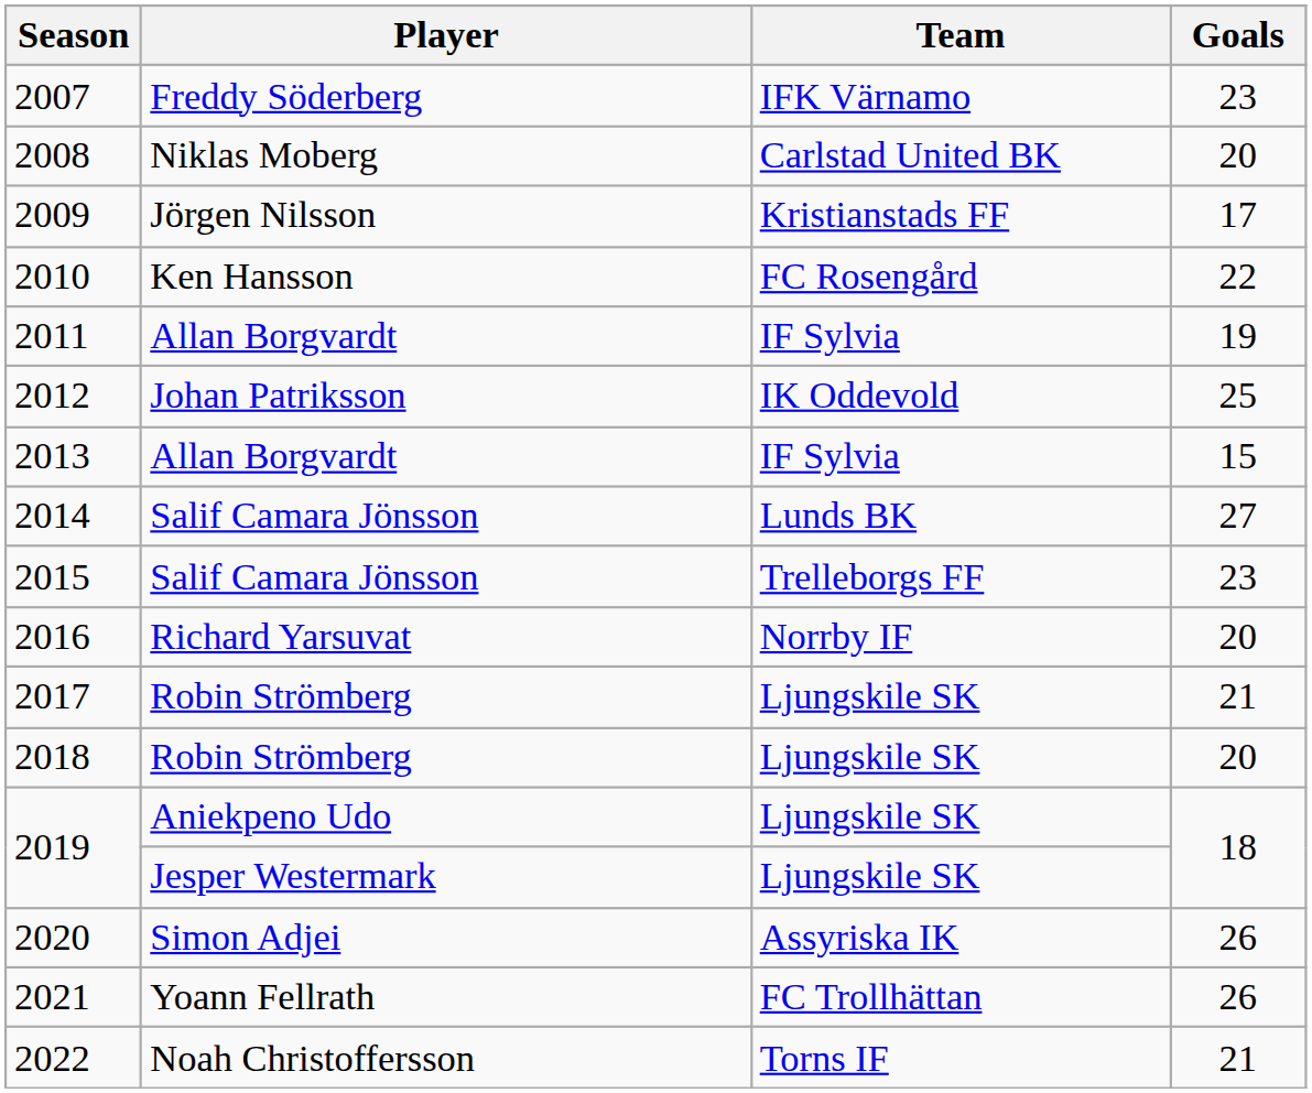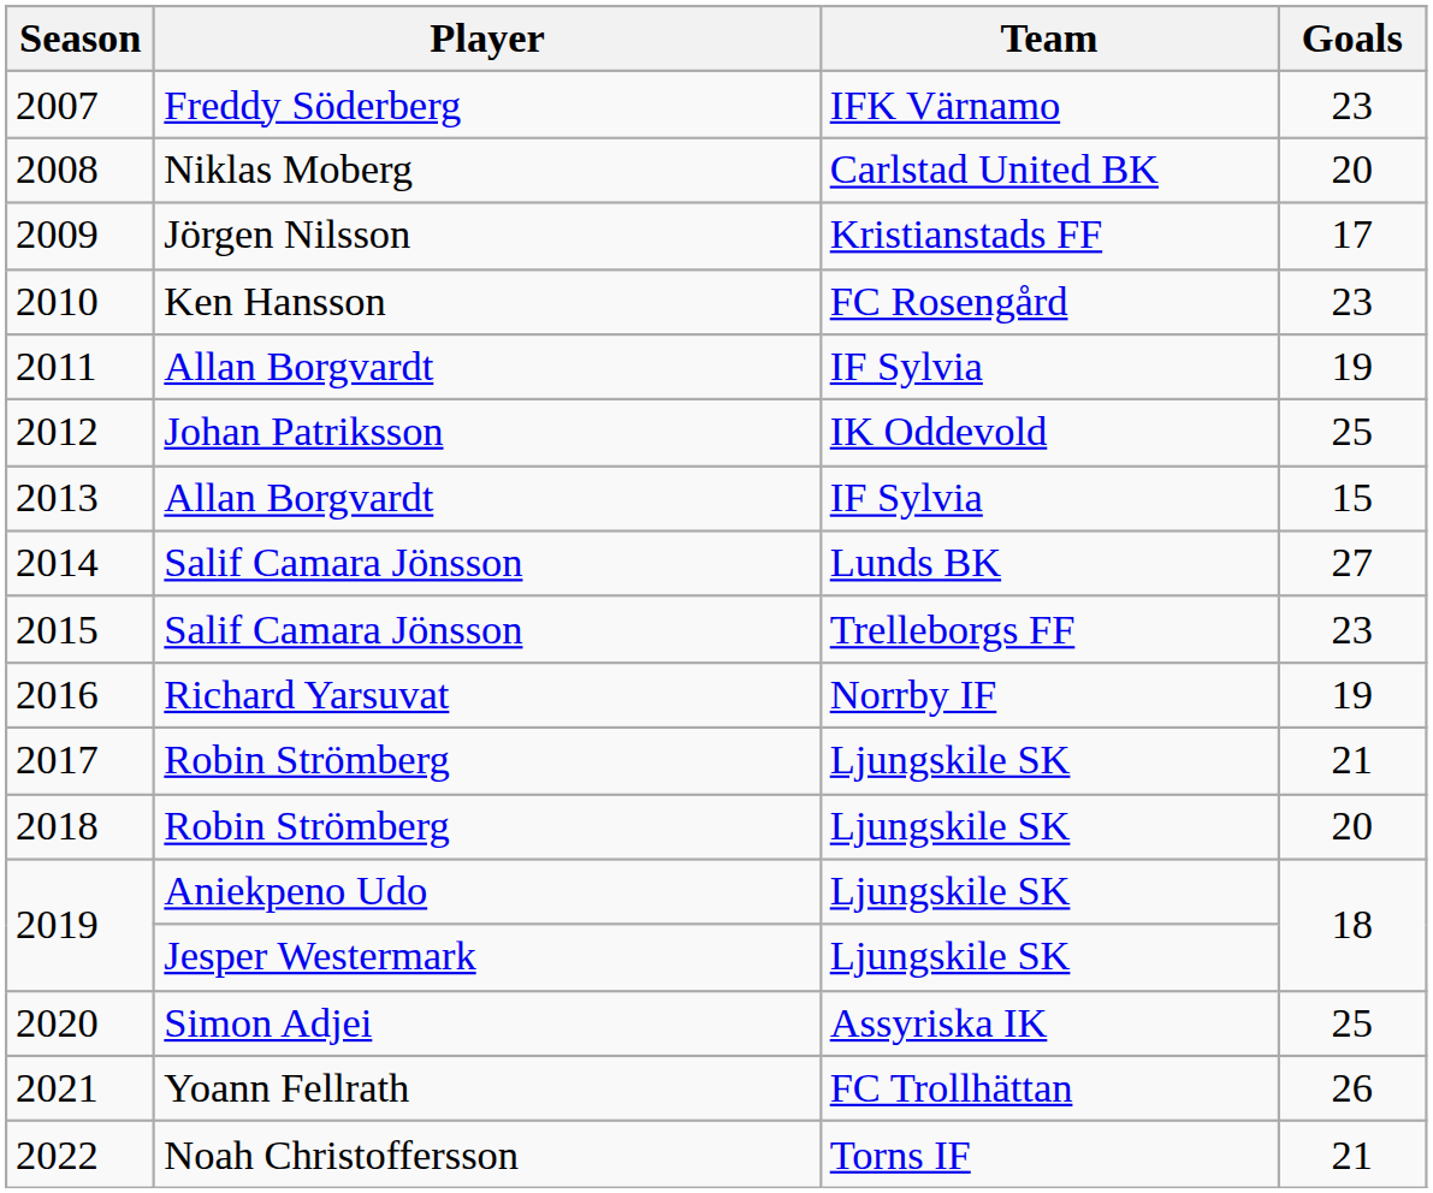2010 | Goals: 22 -> 23
2016 | Goals: 20 -> 19
2020 | Goals: 26 -> 25
